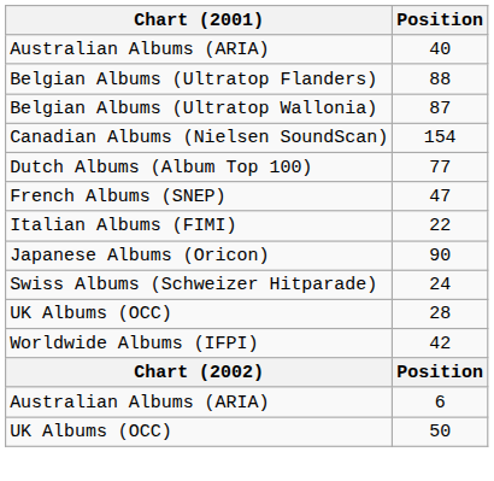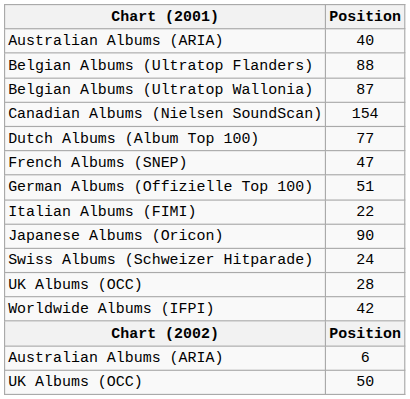+ row: German Albums (Offizielle Top 100) | 51
